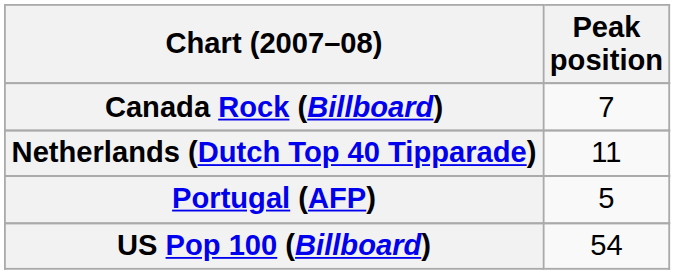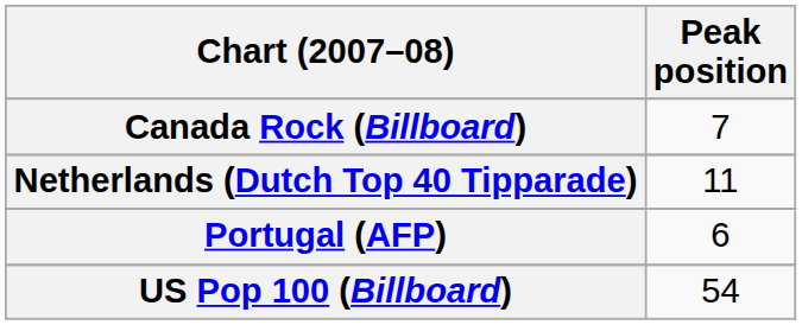Portugal (AFP) | Peak position: 5 -> 6
